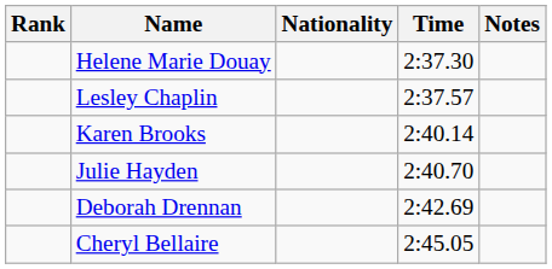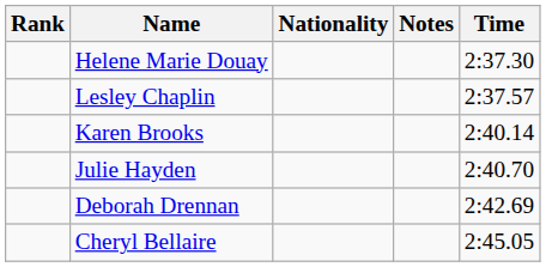columns swapped: Time <-> Notes
